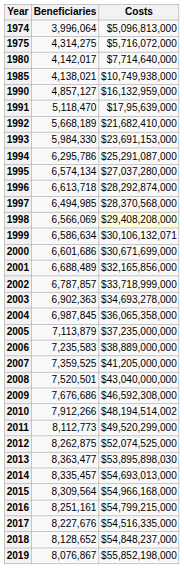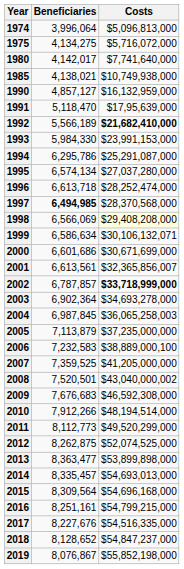1975 | Beneficiaries: 4,314,275 -> 4,134,275
1980 | Costs: $7,714,640,000 -> $7,741,640,000
1992 | Beneficiaries: 5,668,189 -> 5,566,189
1992 | Costs: normal -> bold
1993 | Costs: $23,691,153,000 -> $23,991,153,000
1996 | Costs: $28,292,874,000 -> $28,252,474,000
1997 | Beneficiaries: normal -> bold
2001 | Beneficiaries: 6,688,489 -> 6,613,561
2001 | Costs: $32,165,856,000 -> $32,365,856,007
2002 | Costs: normal -> bold
2003 | Beneficiaries: 6,902,363 -> 6,902,364
2004 | Costs: $36,065,358,000 -> $36,065,258,003
2006 | Beneficiaries: 7,235,583 -> 7,232,583
2006 | Costs: $38,889,000,000 -> $38,889,000,100
2008 | Costs: $43,040,000,000 -> $43,040,000,002
2009 | Beneficiaries: 7,676,686 -> 7,676,683
2010 | Costs: $48,194,514,002 -> $48,194,514,000
2013 | Costs: $53,895,898,030 -> $53,899,898,000
2015 | Costs: $54,966,168,000 -> $54,696,168,000
2018 | Costs: $54,848,237,000 -> $54,847,237,000
